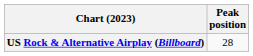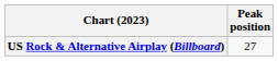US Rock & Alternative Airplay (Billboard) | Peak position: 28 -> 27
